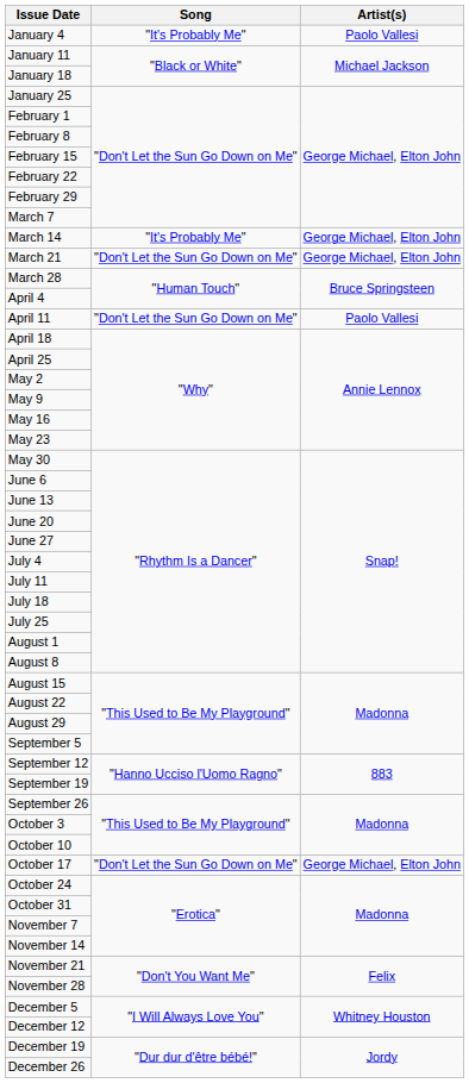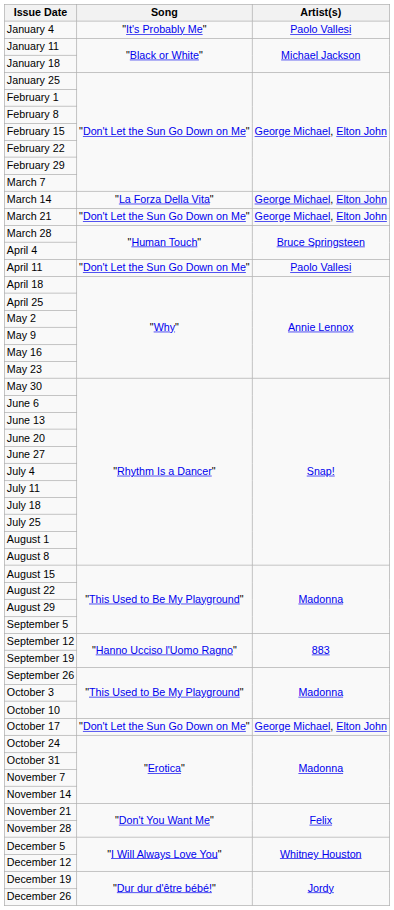March 14 | Song: "It's Probably Me" -> "La Forza Della Vita"
